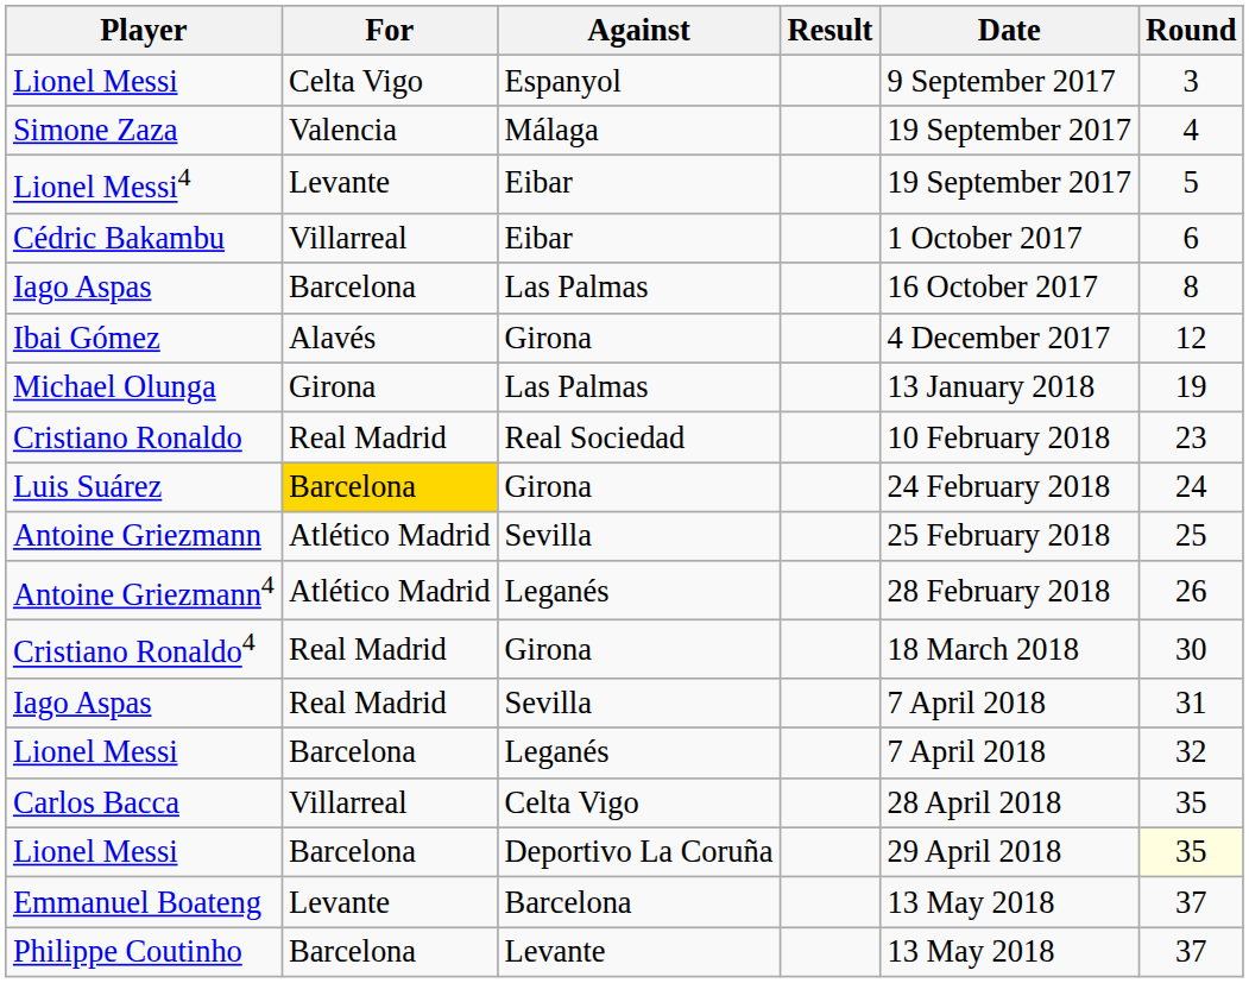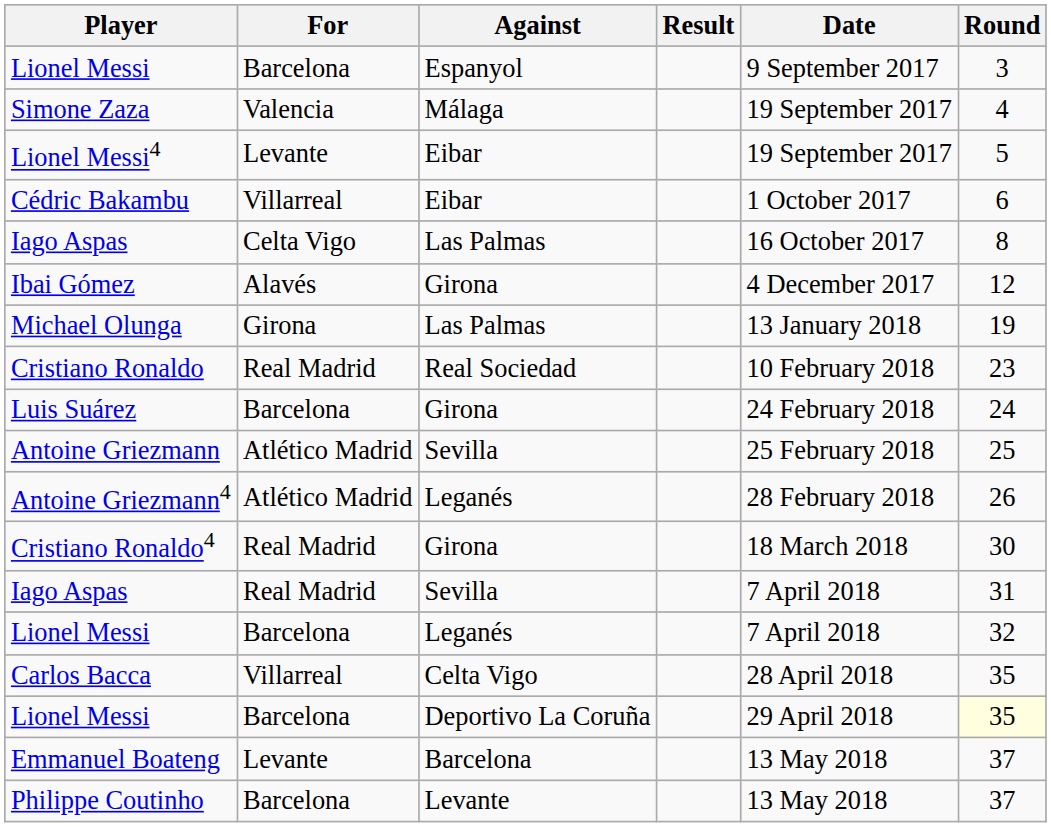Lionel Messi / Espanyol | For: Celta Vigo -> Barcelona
Iago Aspas / Las Palmas | For: Barcelona -> Celta Vigo
Luis Suárez | For: gold background -> no background
